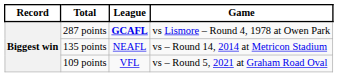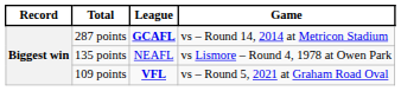287 points | Game: vs Lismore – Round 4, 1978 at Owen Park -> vs – Round 14, 2014 at Metricon Stadium
135 points | Game: vs – Round 14, 2014 at Metricon Stadium -> vs Lismore – Round 4, 1978 at Owen Park
109 points | League: normal -> bold
